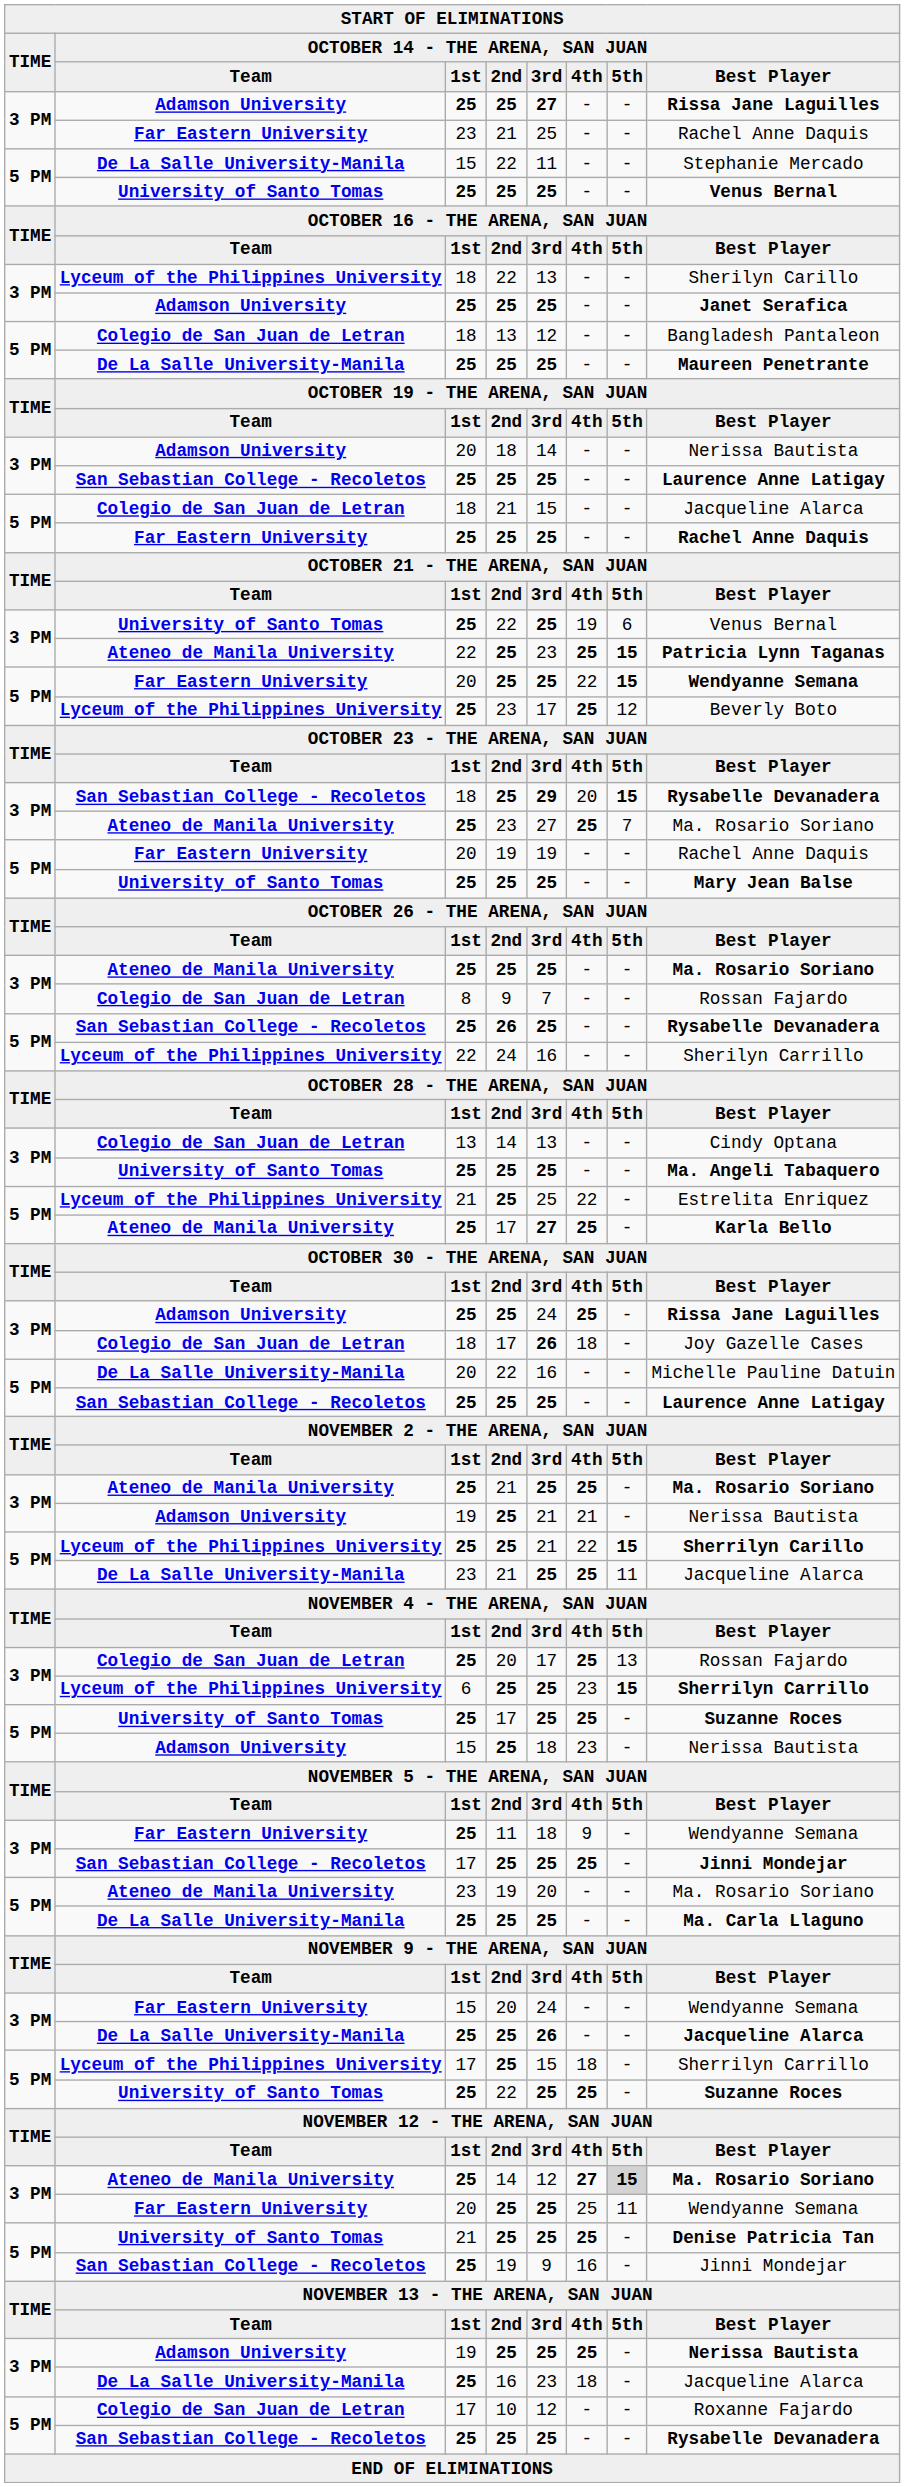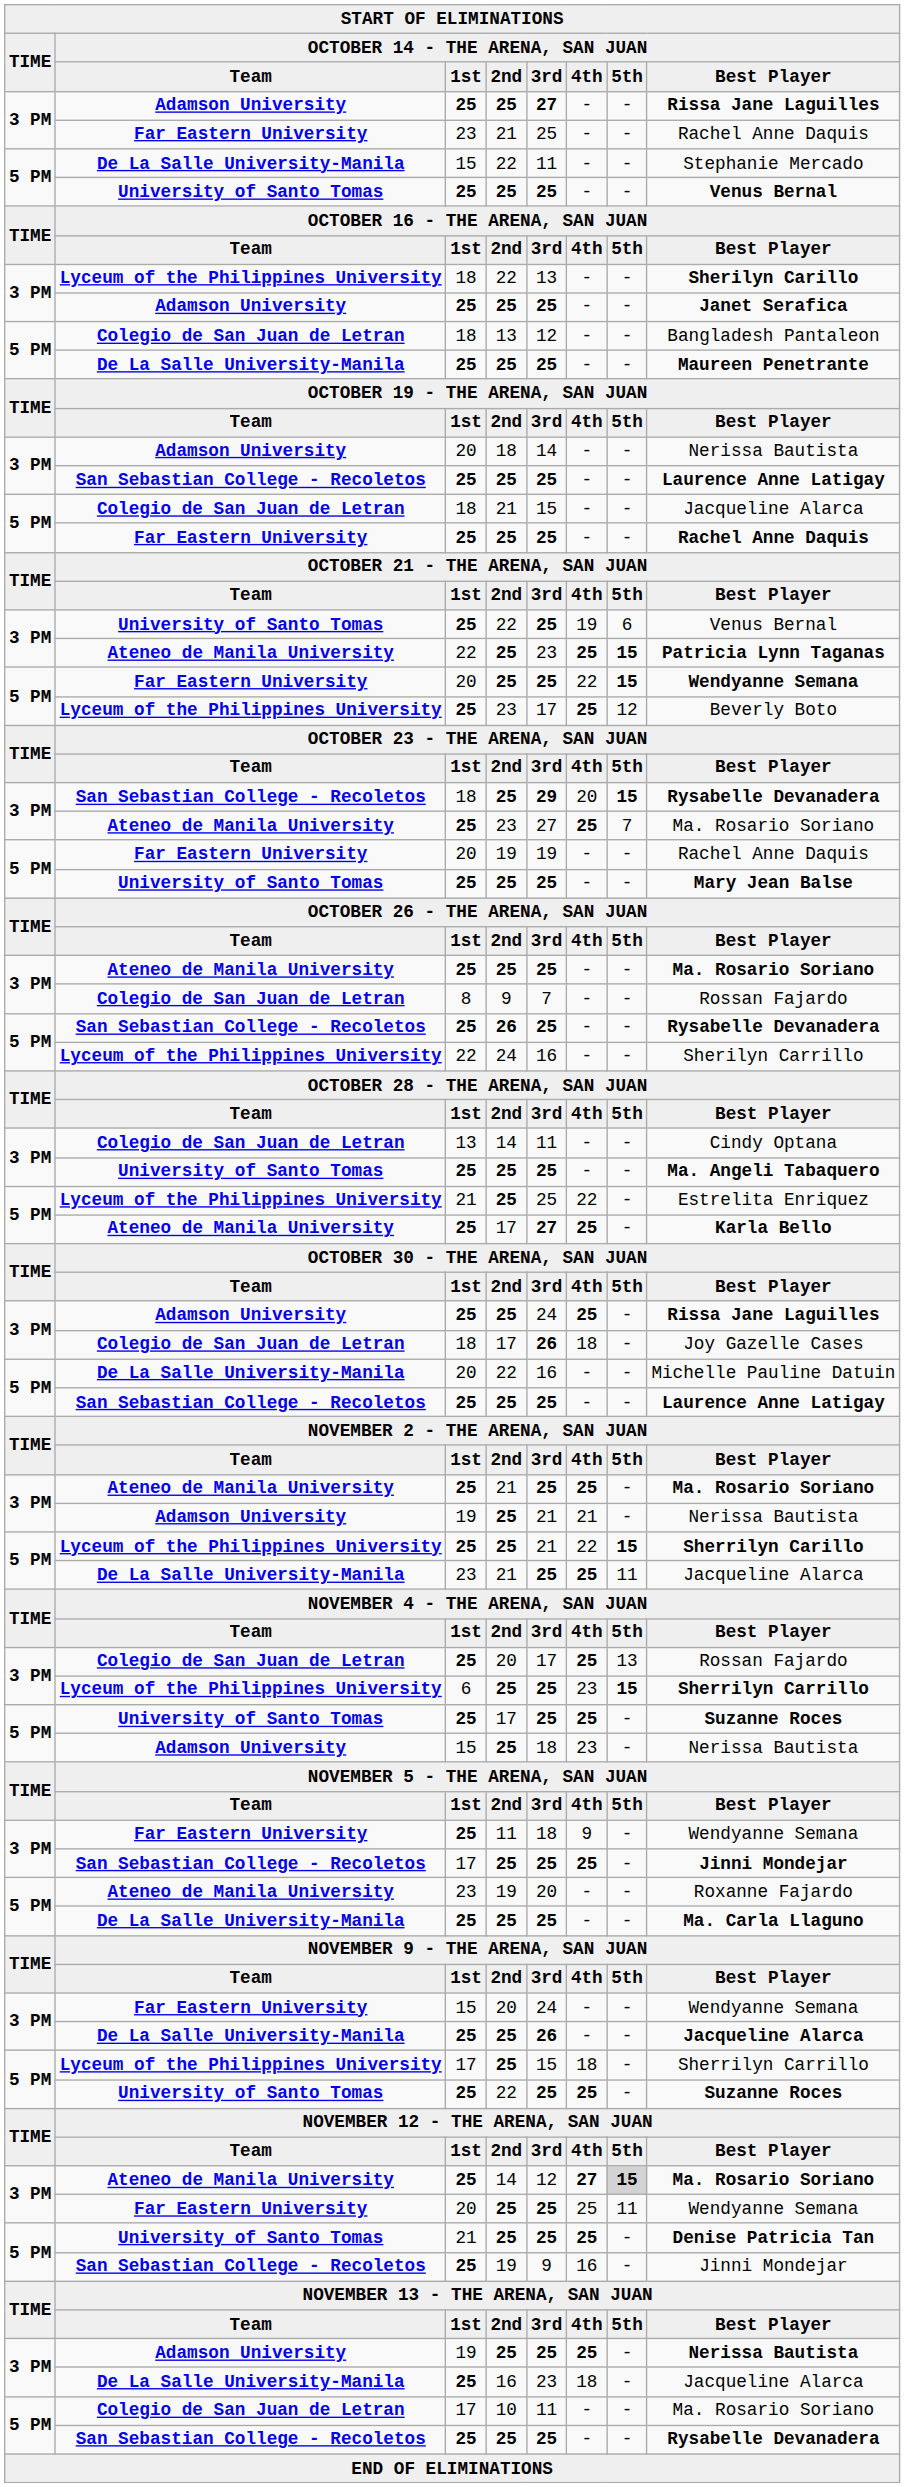18 / 22 | column 8: normal -> bold
13 / 14 | column 5: 13 -> 11
23 / 19 | column 8: Ma. Rosario Soriano -> Roxanne Fajardo
10 | column 5: 12 -> 11
10 | column 8: Roxanne Fajardo -> Ma. Rosario Soriano
